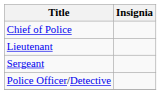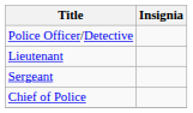rows swapped: Chief of Police <-> Police Officer/Detective
